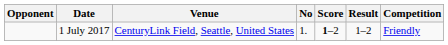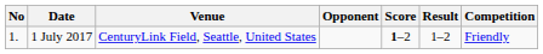columns swapped: No <-> Opponent
